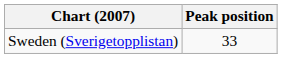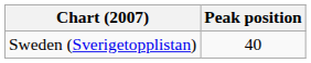Sweden (Sverigetopplistan) | Peak position: 33 -> 40
